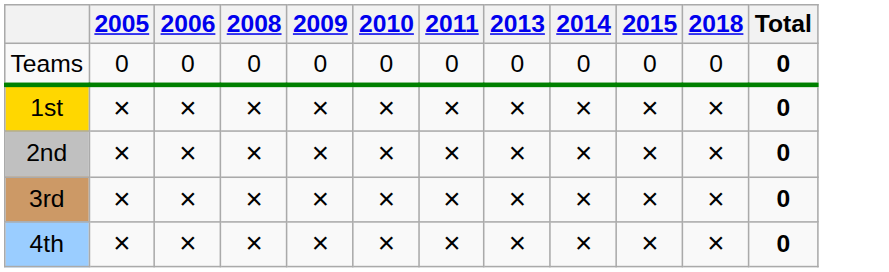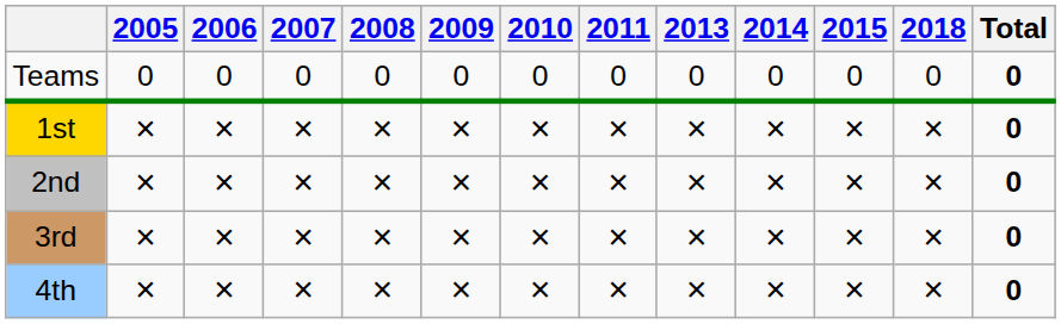+ column: 2007 | 0 | × | × | × | ×
